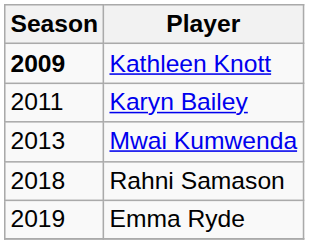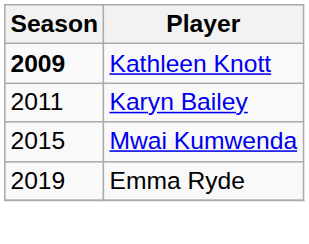Mwai Kumwenda | Season: 2013 -> 2015
- row: 2018 | Rahni Samason
